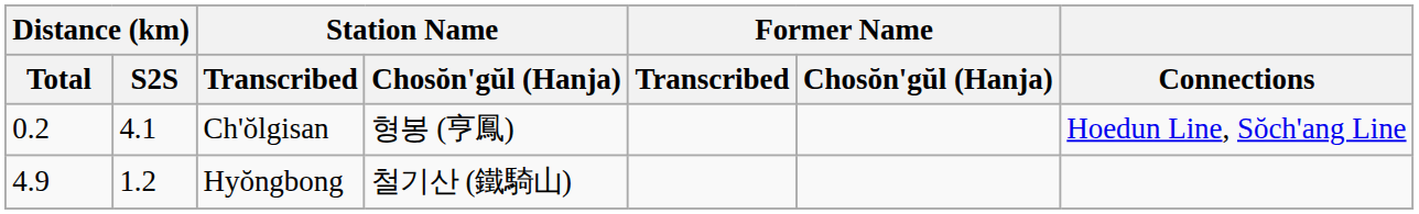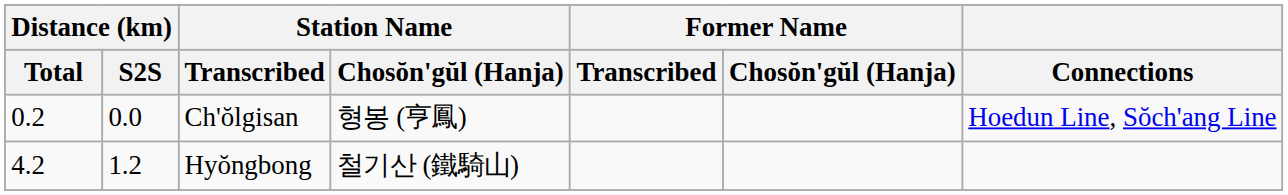Ch'ŏlgisan | Distance (km) / S2S: 4.1 -> 0.0
Hyŏngbong | Distance (km) / Total: 4.9 -> 4.2
